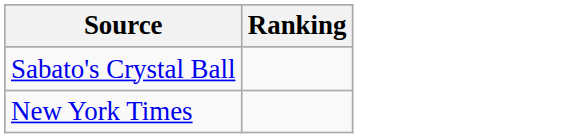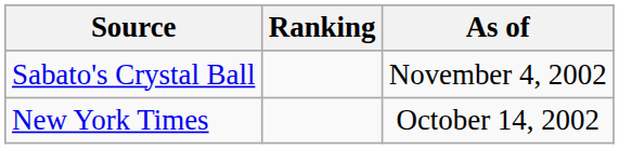+ column: As of | November 4, 2002 | October 14, 2002
